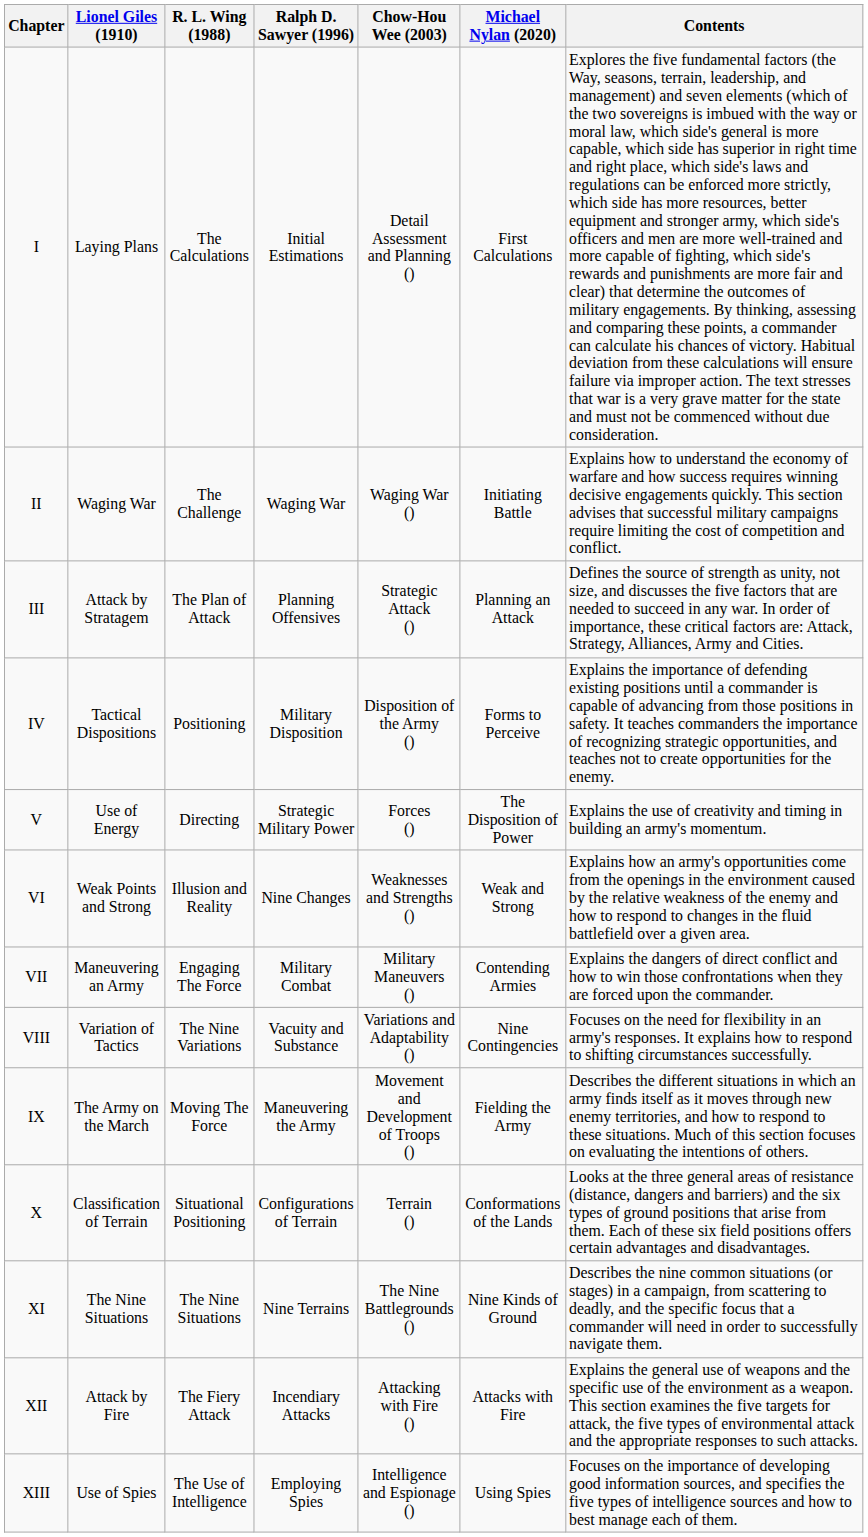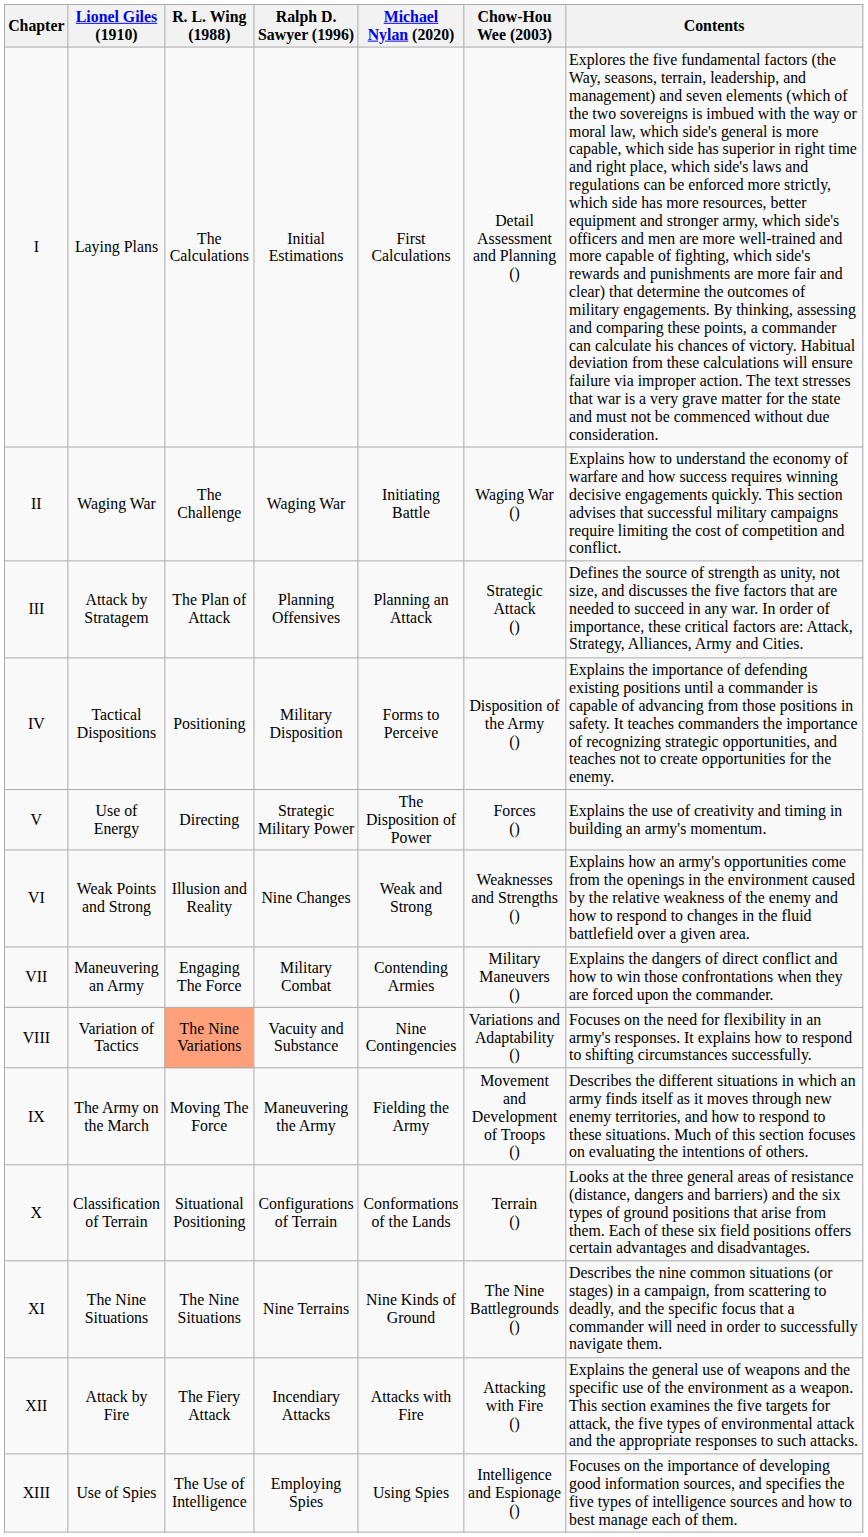columns swapped: Chow-Hou Wee (2003) <-> Michael Nylan (2020)
VIII | R. L. Wing (1988): no background -> lightsalmon background
